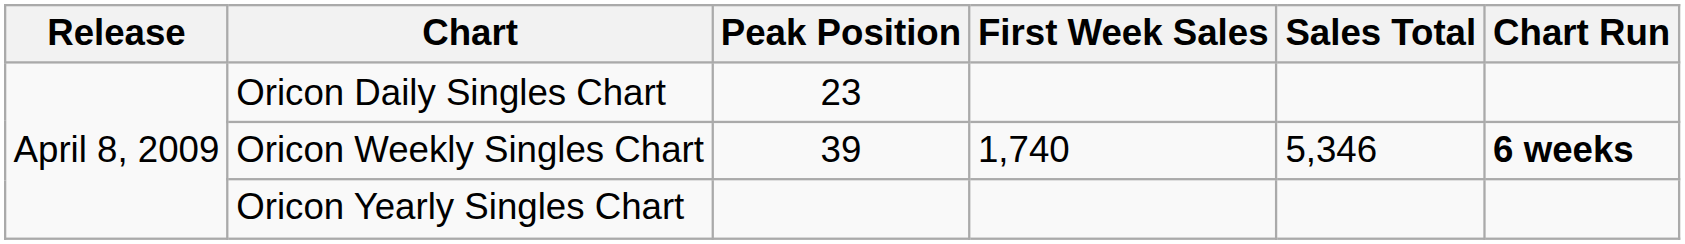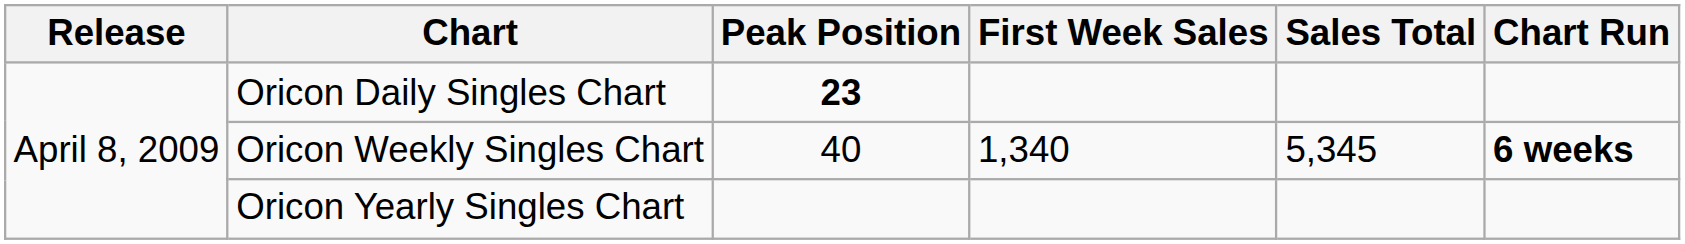Oricon Daily Singles Chart | Peak Position: normal -> bold
Oricon Weekly Singles Chart | Peak Position: 39 -> 40
Oricon Weekly Singles Chart | First Week Sales: 1,740 -> 1,340
Oricon Weekly Singles Chart | Sales Total: 5,346 -> 5,345
